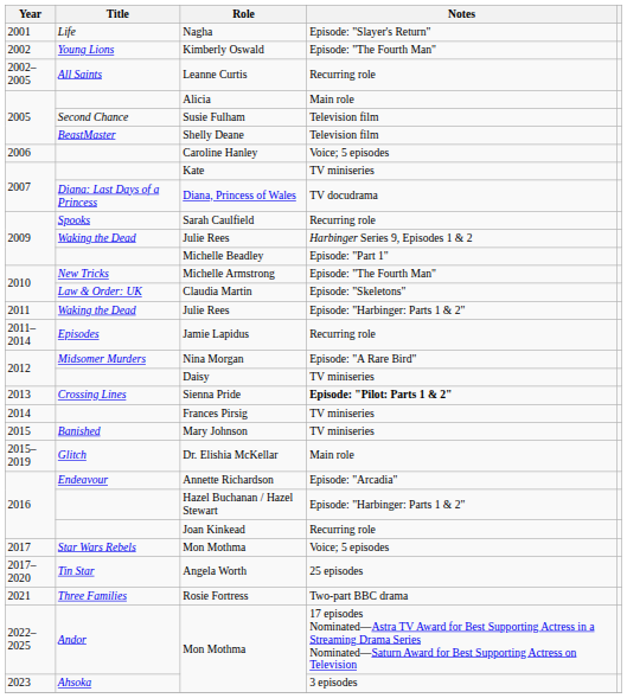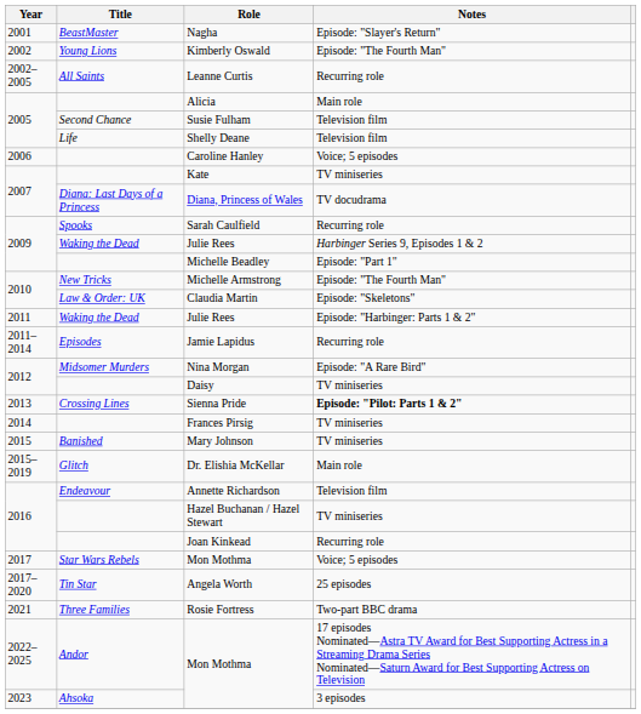Nagha | Title: Life -> BeastMaster
Shelly Deane | Title: BeastMaster -> Life
Annette Richardson | Notes: Episode: "Arcadia" -> Television film
Hazel Buchanan / Hazel Stewart | Notes: Episode: "Harbinger: Parts 1 & 2" -> TV miniseries
